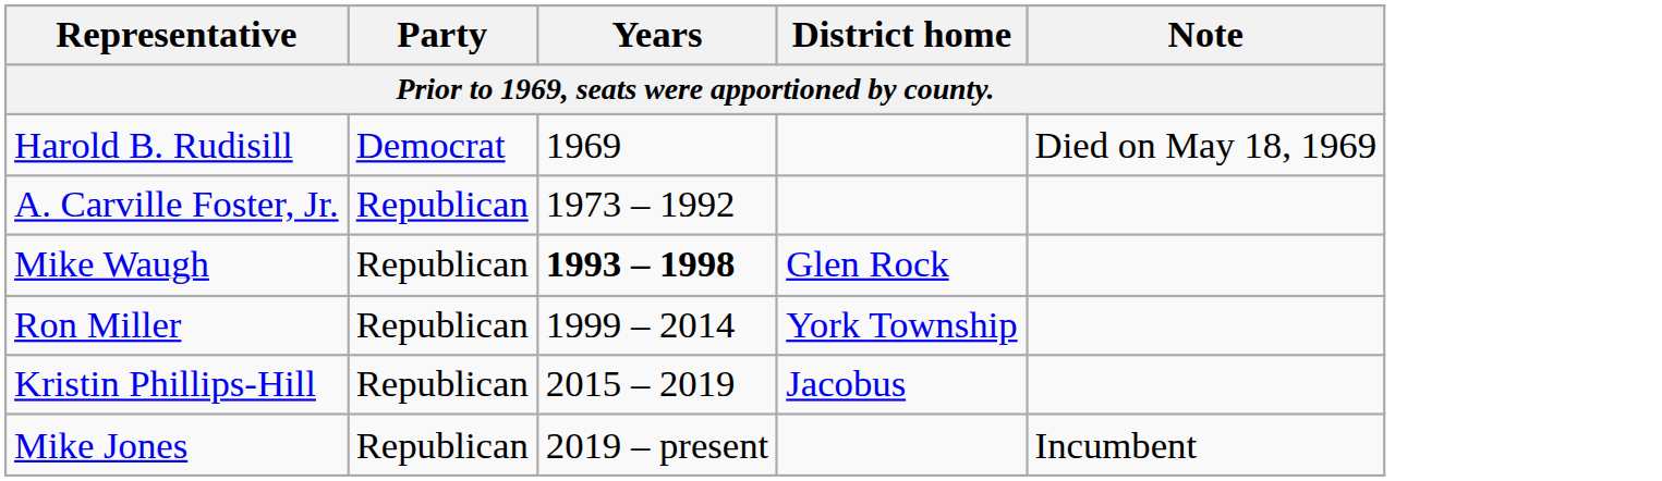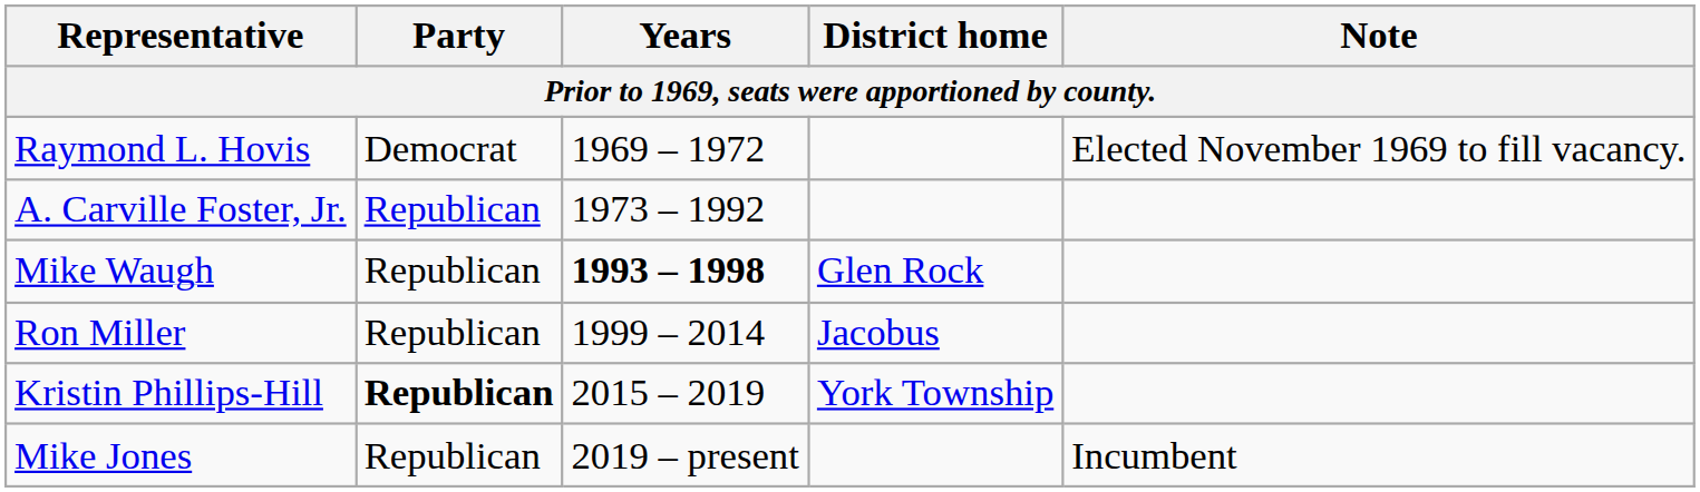- row: Harold B. Rudisill | Democrat | 1969 | Died on May 18, 1969
+ row: Raymond L. Hovis | Democrat | 1969 – 1972 | Elected November 1969 to fill vacancy.
Ron Miller | District home: York Township -> Jacobus
Kristin Phillips-Hill | Party: normal -> bold
Kristin Phillips-Hill | District home: Jacobus -> York Township
